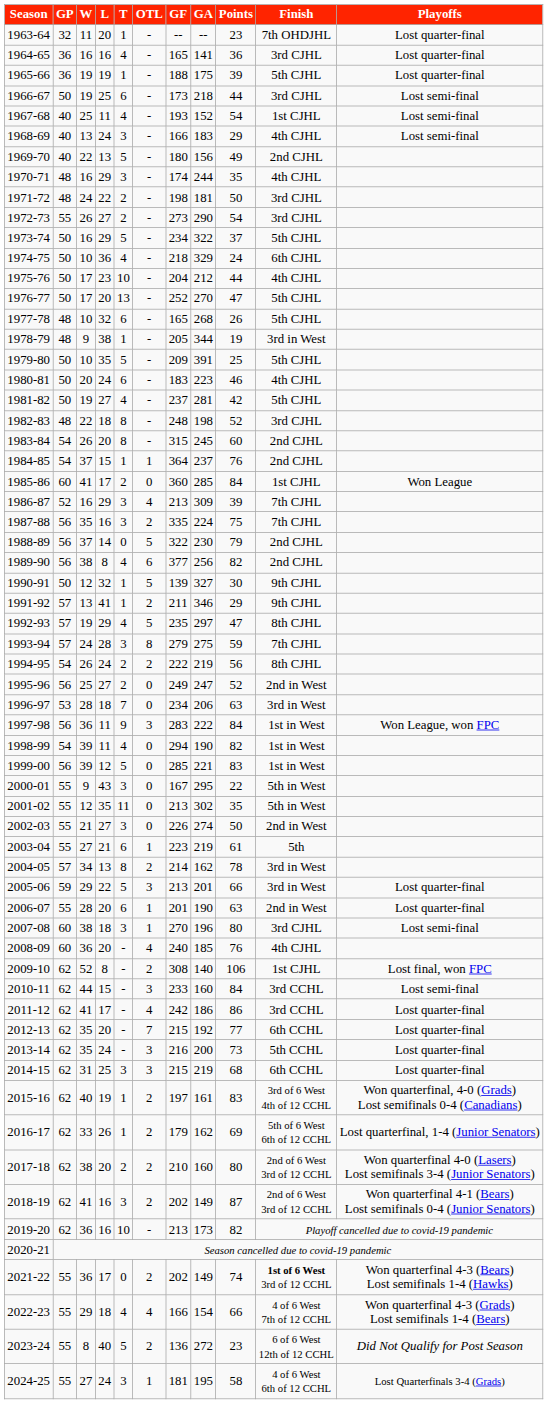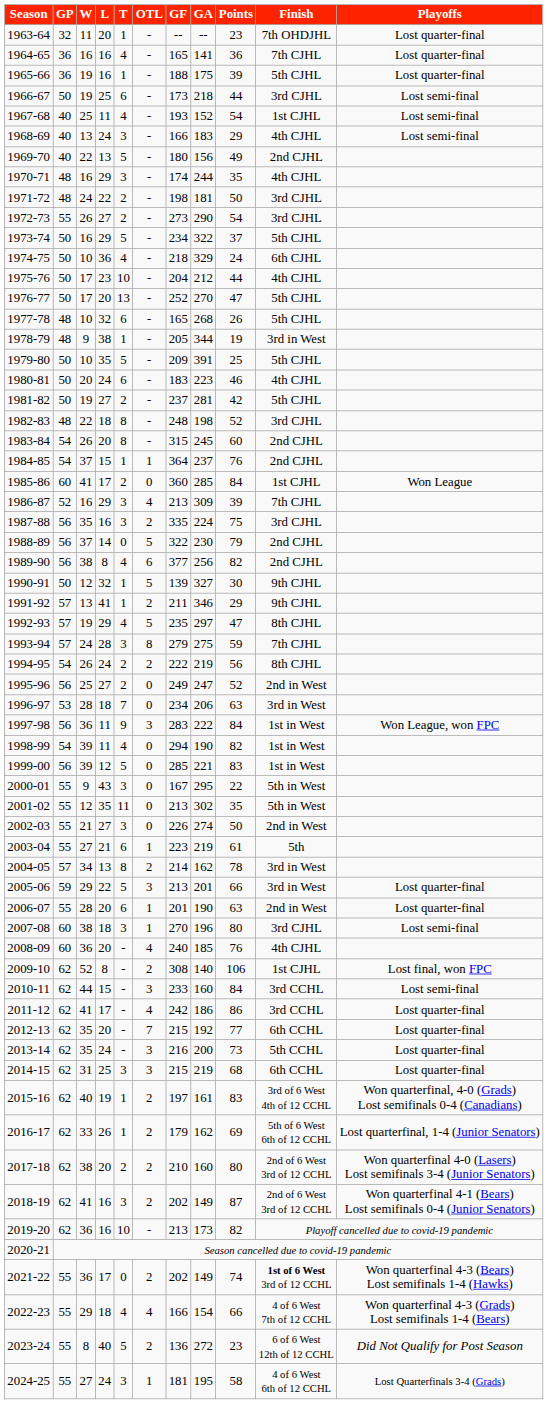1964-65 | Finish: 3rd CJHL -> 7th CJHL
1965-66 | L: 19 -> 16
1981-82 | T: 4 -> 2
1987-88 | Finish: 7th CJHL -> 3rd CJHL
